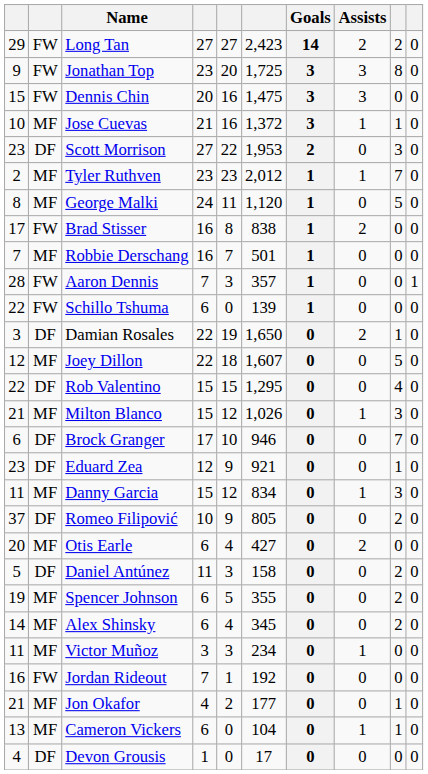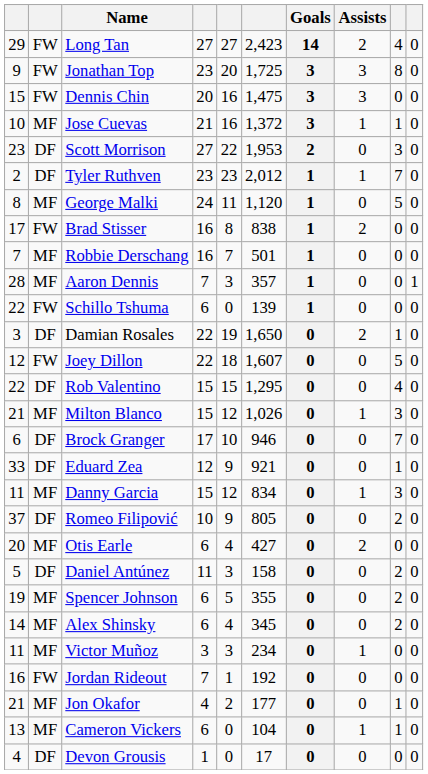Long Tan | column 9: 2 -> 4
Tyler Ruthven | column 2: MF -> DF
Aaron Dennis | column 2: FW -> MF
Joey Dillon | column 2: MF -> FW
Eduard Zea | column 1: 23 -> 33
